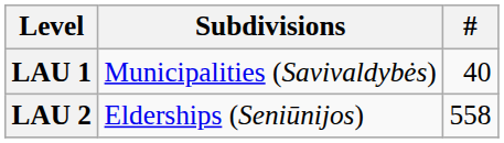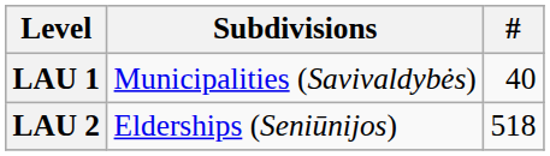LAU 2 | #: 558 -> 518
